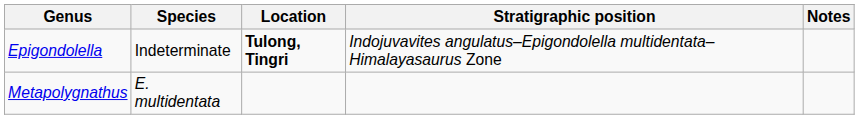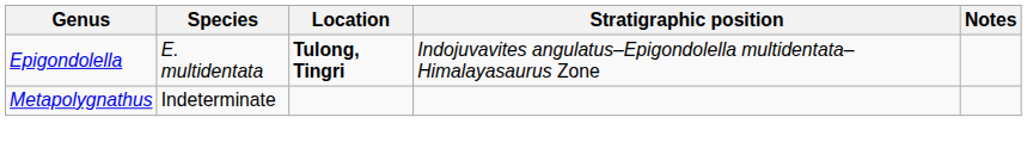Epigondolella | Species: Indeterminate -> E. multidentata
Metapolygnathus | Species: E. multidentata -> Indeterminate
